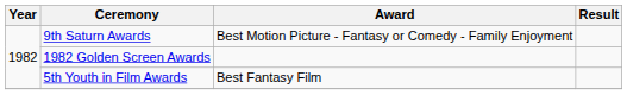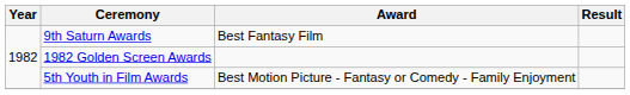9th Saturn Awards | Award: Best Motion Picture - Fantasy or Comedy - Family Enjoyment -> Best Fantasy Film
5th Youth in Film Awards | Award: Best Fantasy Film -> Best Motion Picture - Fantasy or Comedy - Family Enjoyment
